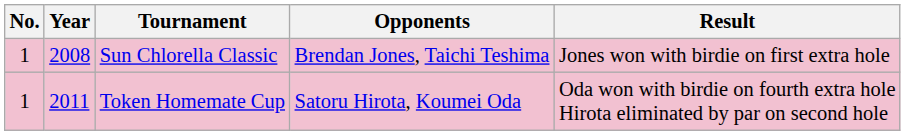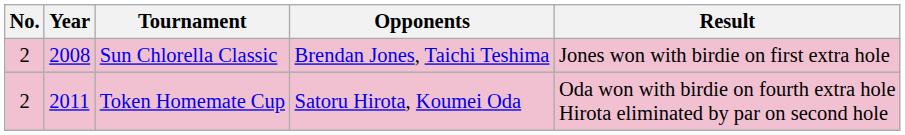Sun Chlorella Classic | No.: 1 -> 2
Token Homemate Cup | No.: 1 -> 2
